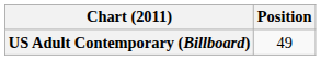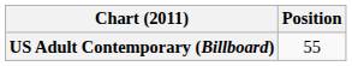US Adult Contemporary (Billboard) | Position: 49 -> 55
